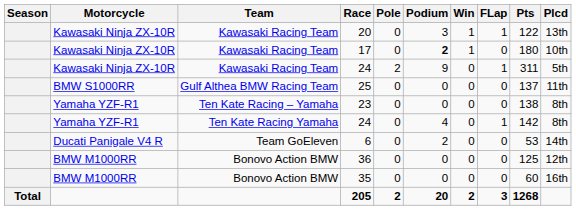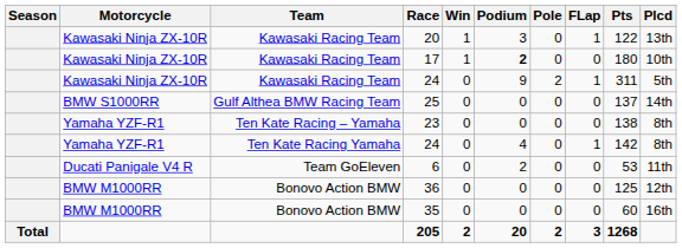columns swapped: Win <-> Pole
25 | Plcd: 11th -> 14th
6 | Plcd: 14th -> 11th
